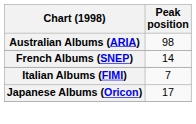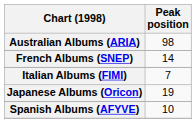Japanese Albums (Oricon) | Peak position: 17 -> 19
+ row: Spanish Albums (AFYVE) | 10
